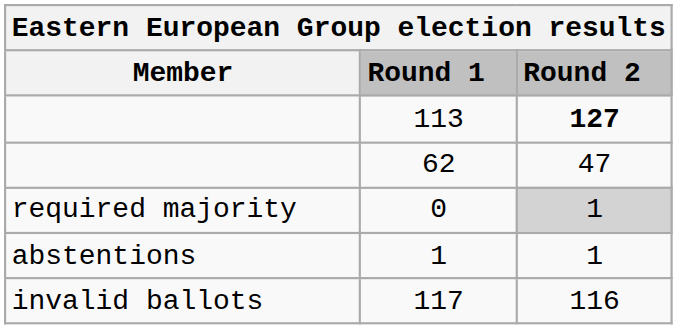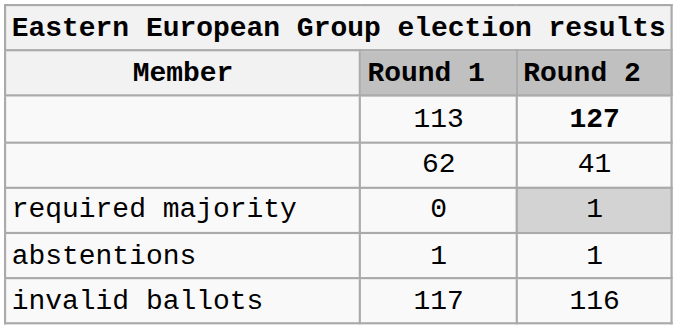62 | Round 2: 47 -> 41
